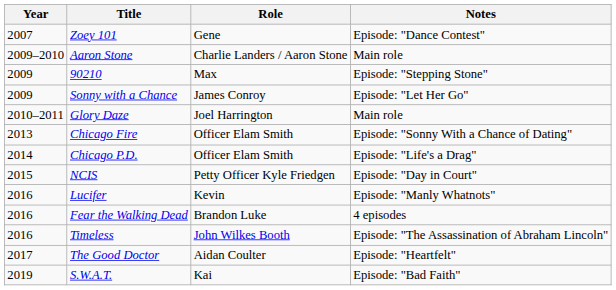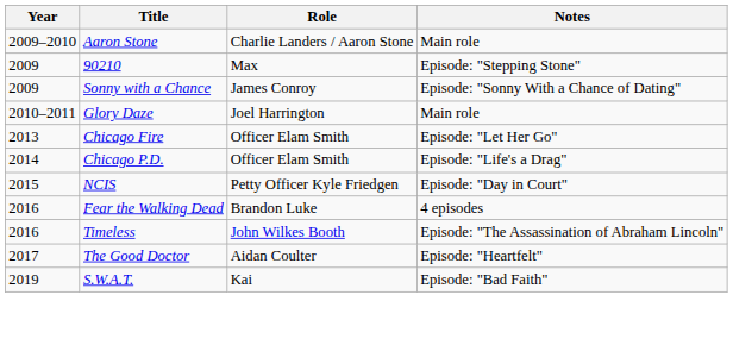- row: 2007 | Zoey 101 | Gene | Episode: "Dance Contest"
Sonny with a Chance | Notes: Episode: "Let Her Go" -> Episode: "Sonny With a Chance of Dating"
Chicago Fire | Notes: Episode: "Sonny With a Chance of Dating" -> Episode: "Let Her Go"
- row: 2016 | Lucifer | Kevin | Episode: "Manly Whatnots"
